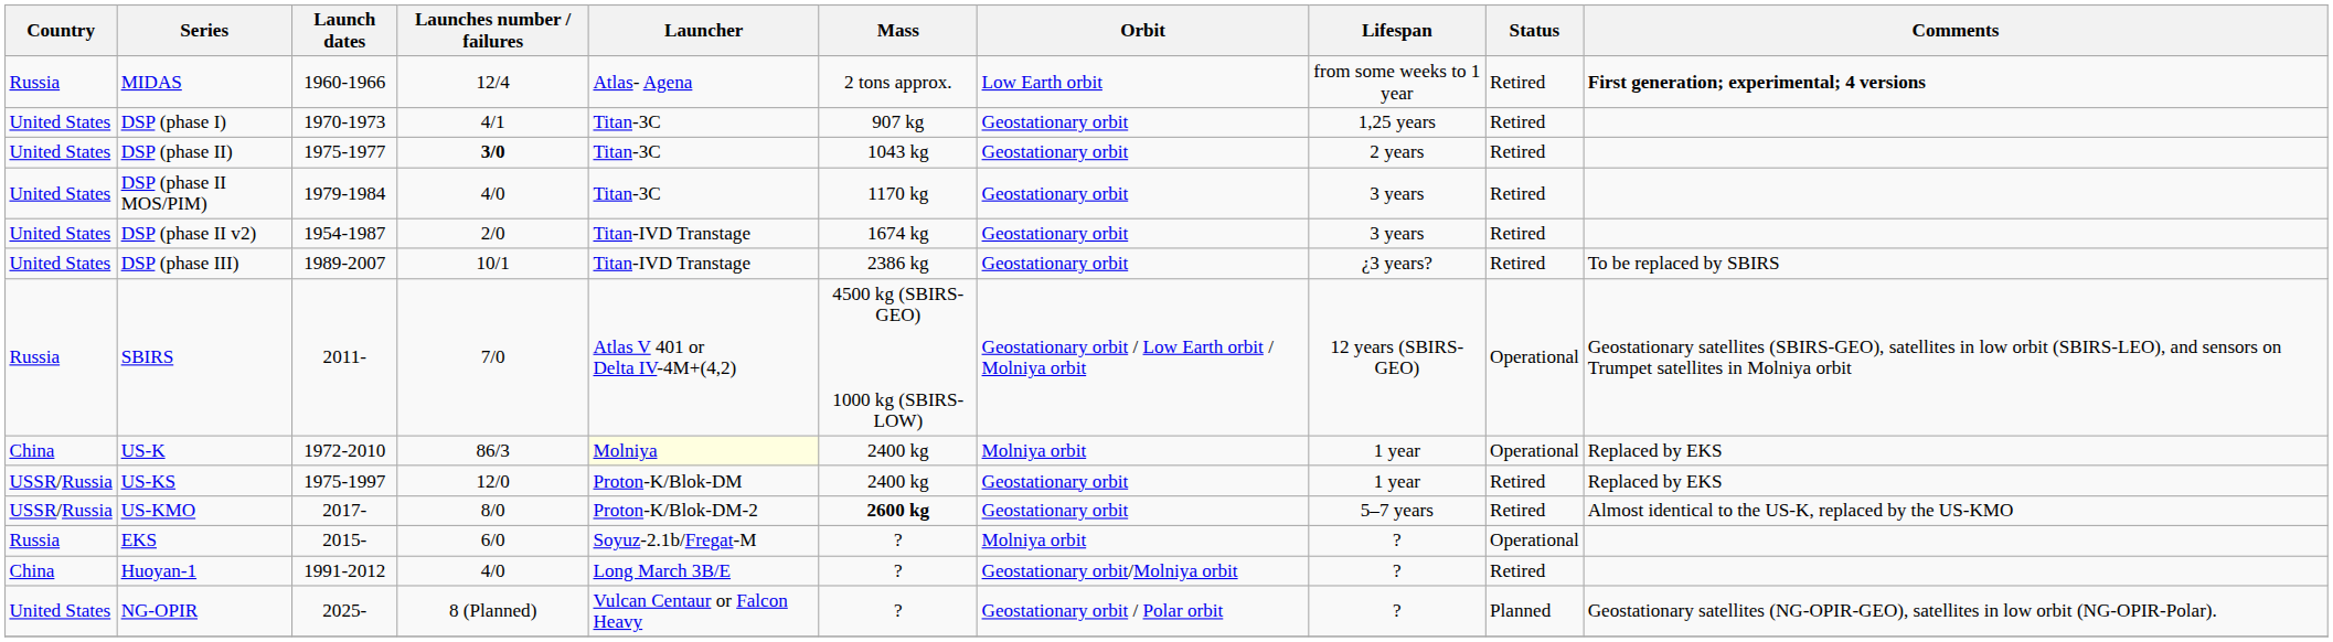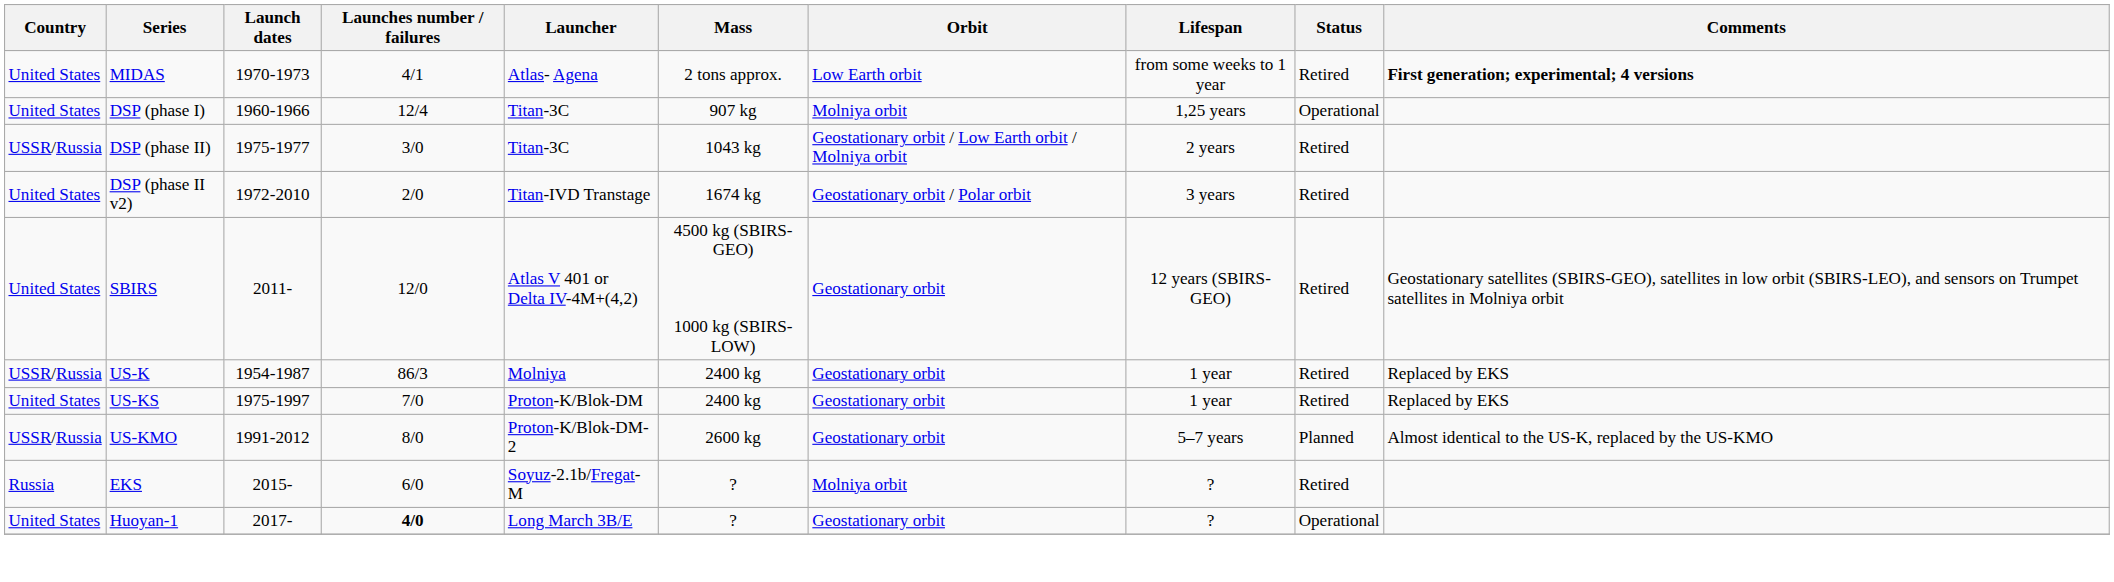MIDAS | Country: Russia -> United States
MIDAS | Launch dates: 1960-1966 -> 1970-1973
MIDAS | Launches number / failures: 12/4 -> 4/1
DSP (phase I) | Launch dates: 1970-1973 -> 1960-1966
DSP (phase I) | Launches number / failures: 4/1 -> 12/4
DSP (phase I) | Orbit: Geostationary orbit -> Molniya orbit
DSP (phase I) | Status: Retired -> Operational
DSP (phase II) | Country: United States -> USSR/Russia
DSP (phase II) | Launches number / failures: bold -> normal
DSP (phase II) | Orbit: Geostationary orbit -> Geostationary orbit / Low Earth orbit / Molniya orbit
- row: United States | DSP (phase II MOS/PIM) | 1979-1984 | 4/0 | Titan-3C | 1170 kg | Geostationary orbit | 3 years | Retired
DSP (phase II v2) | Launch dates: 1954-1987 -> 1972-2010
DSP (phase II v2) | Orbit: Geostationary orbit -> Geostationary orbit / Polar orbit
- row: United States | DSP (phase III) | 1989-2007 | 10/1 | Titan-IVD Transtage | 2386 kg | Geostationary orbit | ¿3 years? | Retired | To be replaced by SBIRS
SBIRS | Country: Russia -> United States
SBIRS | Launches number / failures: 7/0 -> 12/0
SBIRS | Orbit: Geostationary orbit / Low Earth orbit / Molniya orbit -> Geostationary orbit
SBIRS | Status: Operational -> Retired
US-K | Country: China -> USSR/Russia
US-K | Launch dates: 1972-2010 -> 1954-1987
US-K | Launcher: lightyellow background -> no background
US-K | Orbit: Molniya orbit -> Geostationary orbit
US-K | Status: Operational -> Retired
US-KS | Country: USSR/Russia -> United States
US-KS | Launches number / failures: 12/0 -> 7/0
US-KMO | Launch dates: 2017- -> 1991-2012
US-KMO | Mass: bold -> normal
US-KMO | Status: Retired -> Planned
EKS | Status: Operational -> Retired
Huoyan-1 | Country: China -> United States
Huoyan-1 | Launch dates: 1991-2012 -> 2017-
Huoyan-1 | Launches number / failures: normal -> bold
Huoyan-1 | Orbit: Geostationary orbit/Molniya orbit -> Geostationary orbit
Huoyan-1 | Status: Retired -> Operational
- row: United States | NG-OPIR | 2025- | 8 (Planned) | Vulcan Centaur or Falcon Heavy | ? | Geostationary orbit / Polar orbit | ? | Planned | Geostationary satellites (NG-OPIR-GEO), satellites in low orbit (NG-OPIR-Polar).
